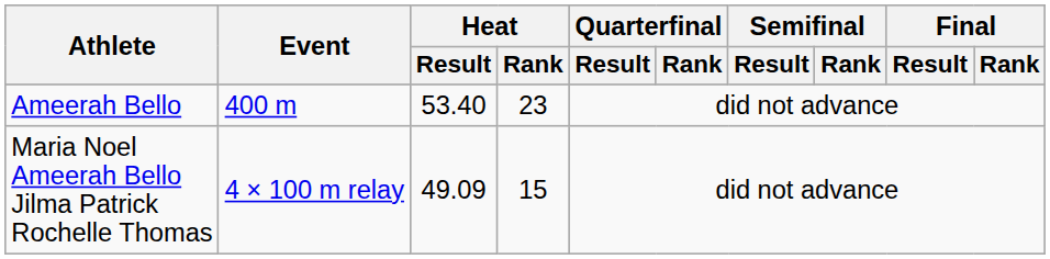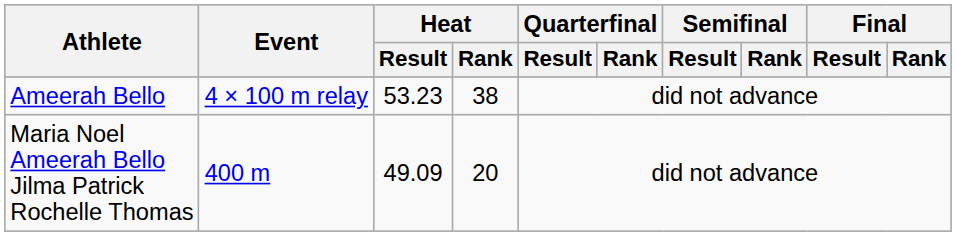Ameerah Bello | Event: 400 m -> 4 × 100 m relay
Ameerah Bello | Heat / Result: 53.40 -> 53.23
Ameerah Bello | Heat / Rank: 23 -> 38
Maria Noel Ameerah Bello Jilma Patrick Rochelle Thomas | Event: 4 × 100 m relay -> 400 m
Maria Noel Ameerah Bello Jilma Patrick Rochelle Thomas | Heat / Rank: 15 -> 20
